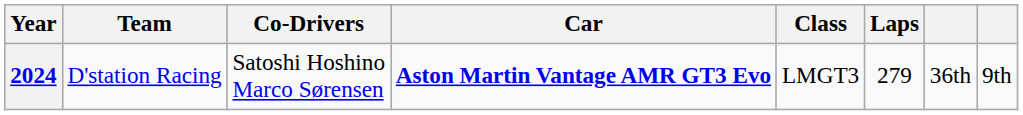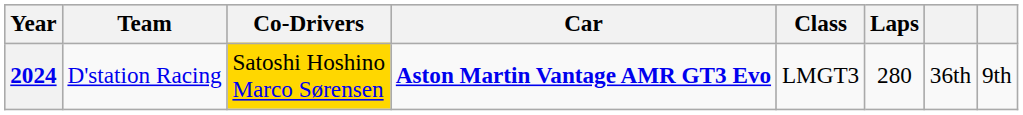2024 | Co-Drivers: no background -> gold background
2024 | Laps: 279 -> 280
